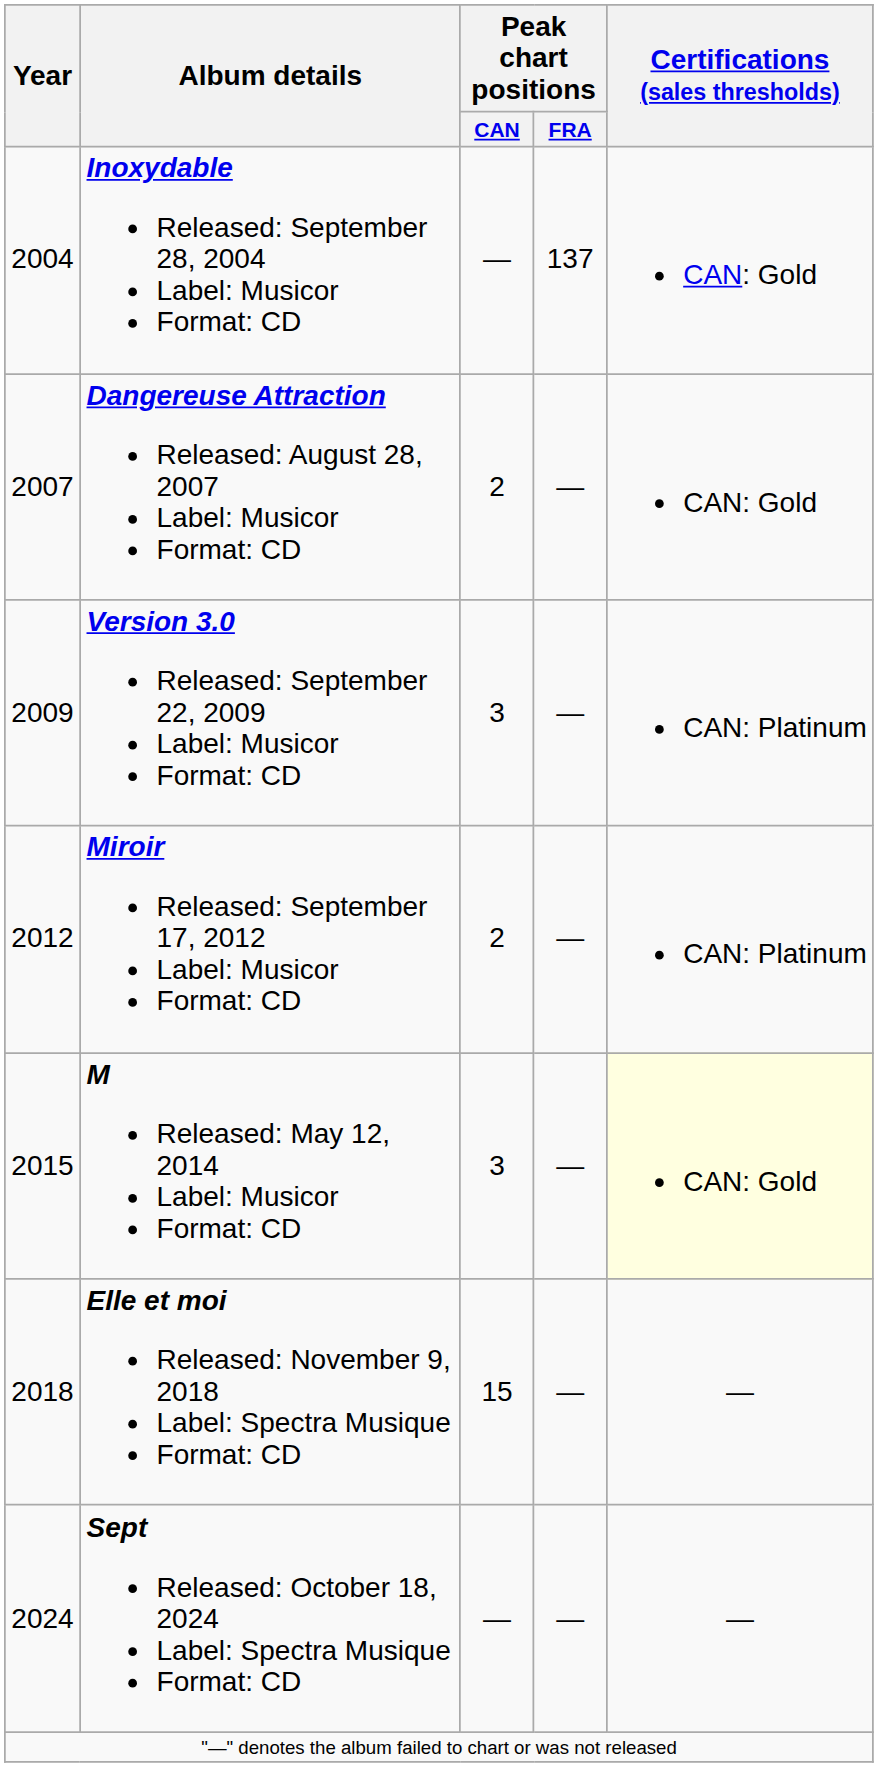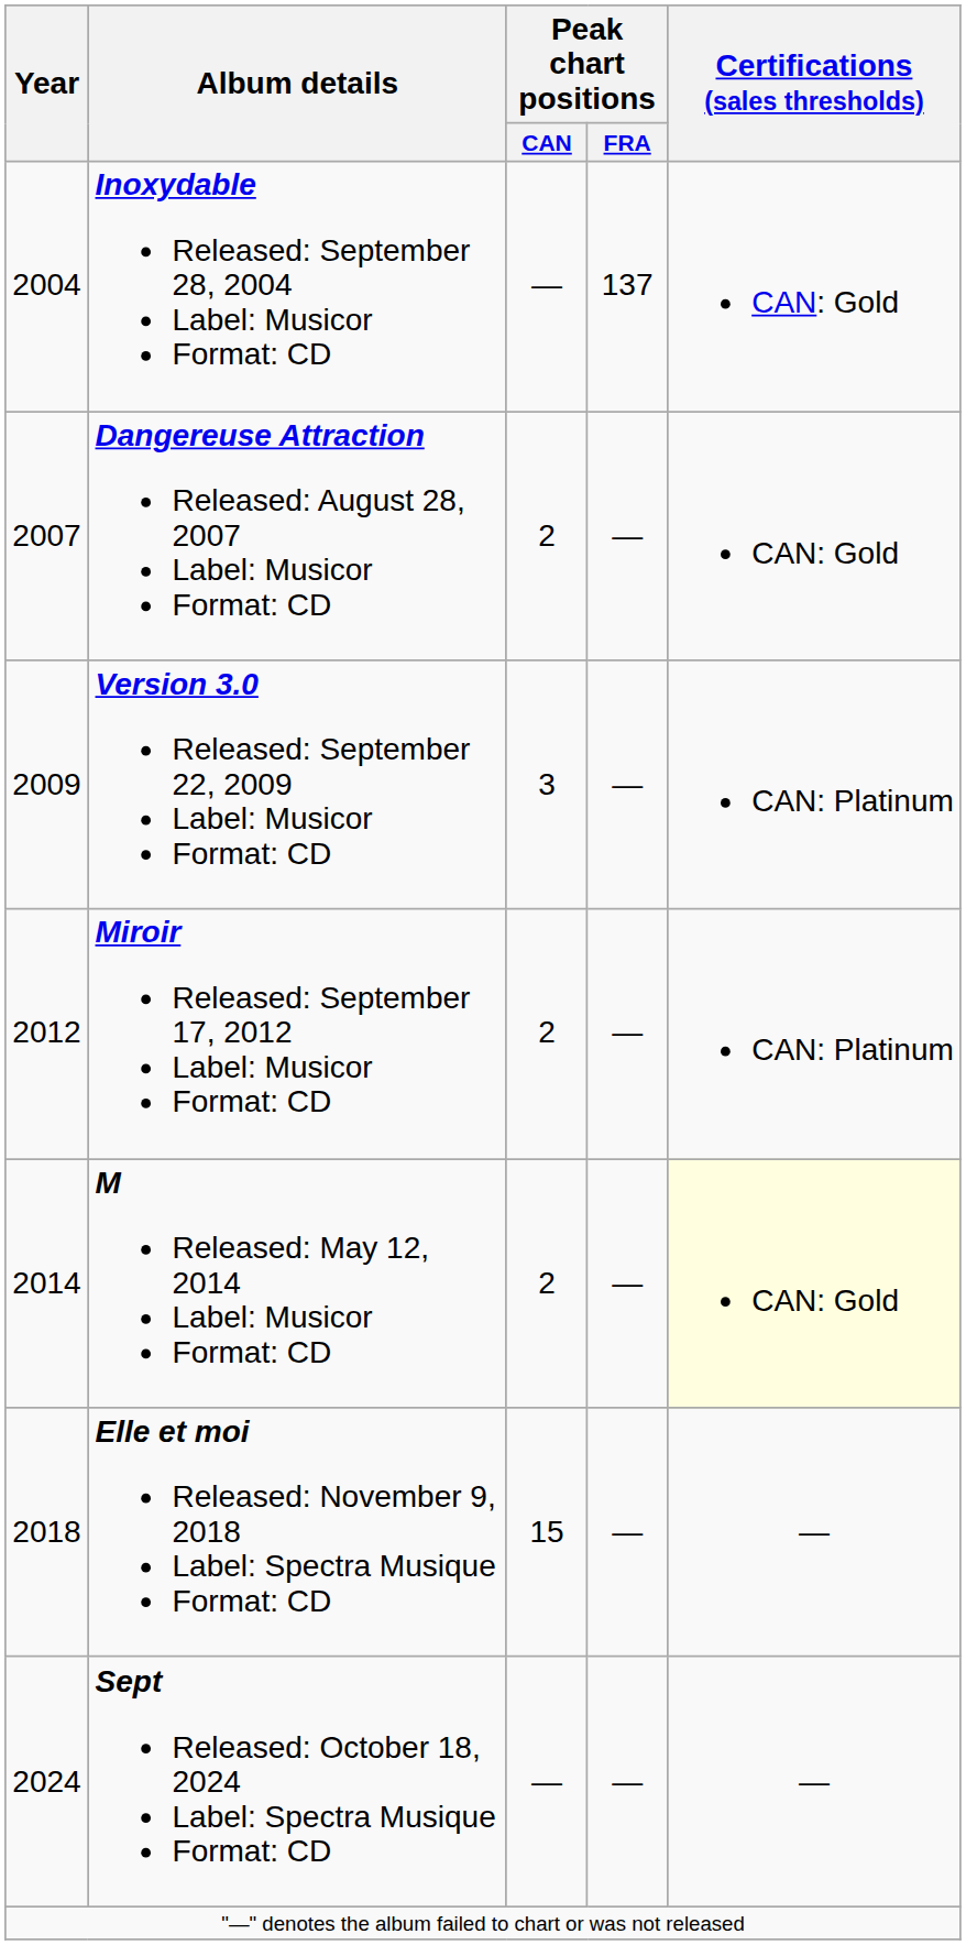M Released: May 12, 2014 Label: Musicor Format: CD | Year: 2015 -> 2014
M Released: May 12, 2014 Label: Musicor Format: CD | Peak chart positions / CAN: 3 -> 2
